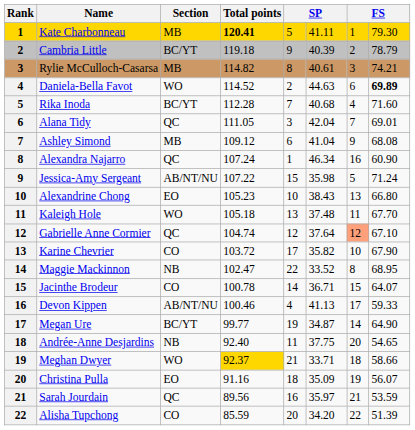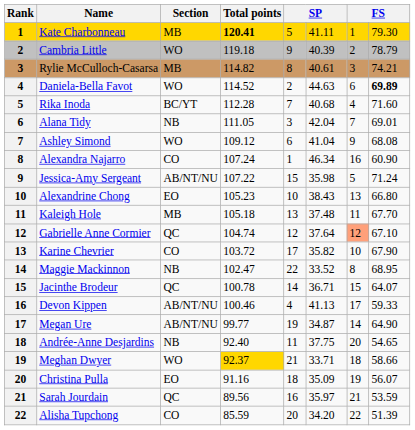Cambria Little | Section: BC/YT -> WO
Alana Tidy | Section: QC -> NB
Ashley Simond | Section: MB -> WO
Alexandra Najarro | Section: QC -> CO
Kaleigh Hole | Section: WO -> MB
Jacinthe Brodeur | Section: CO -> QC
Megan Ure | Section: BC/YT -> AB/NT/NU
